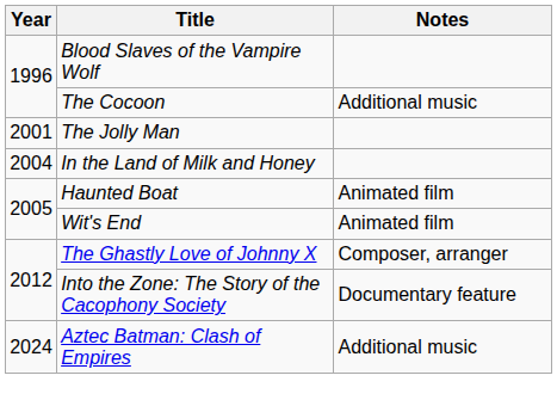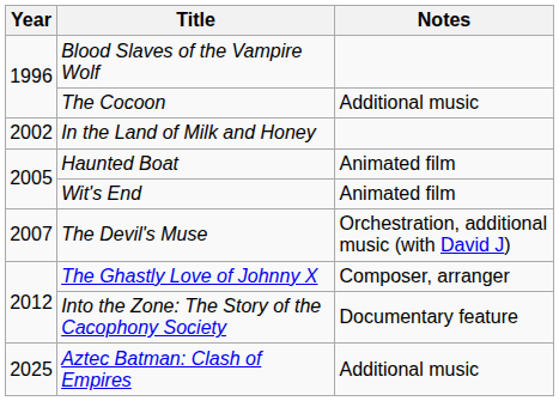- row: 2001 | The Jolly Man
In the Land of Milk and Honey | Year: 2004 -> 2002
+ row: 2007 | The Devil's Muse | Orchestration, additional music (with David J)
Aztec Batman: Clash of Empires | Year: 2024 -> 2025
